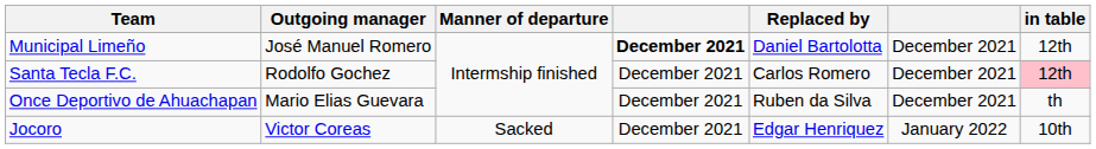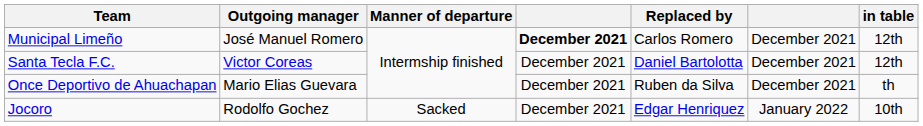Municipal Limeño | Replaced by: Daniel Bartolotta -> Carlos Romero
Santa Tecla F.C. | Outgoing manager: Rodolfo Gochez -> Victor Coreas
Santa Tecla F.C. | Replaced by: Carlos Romero -> Daniel Bartolotta
Santa Tecla F.C. | in table: pink background -> no background
Jocoro | Outgoing manager: Victor Coreas -> Rodolfo Gochez
